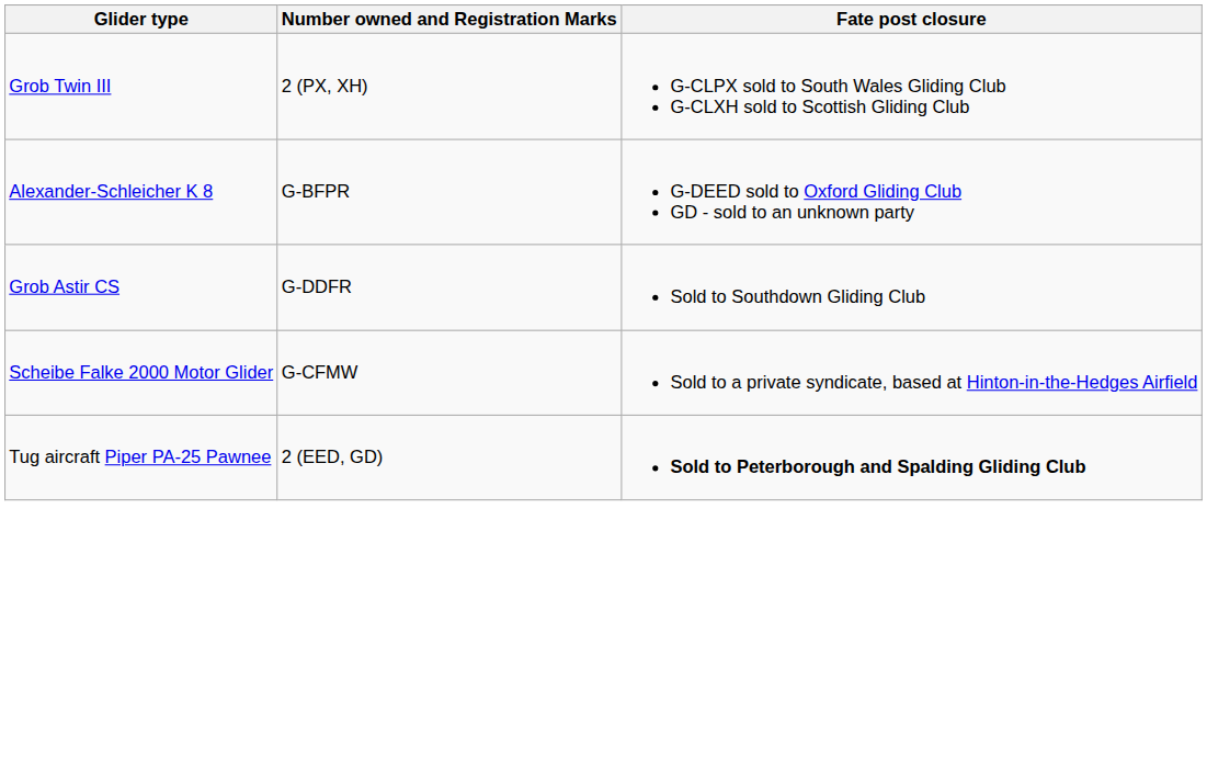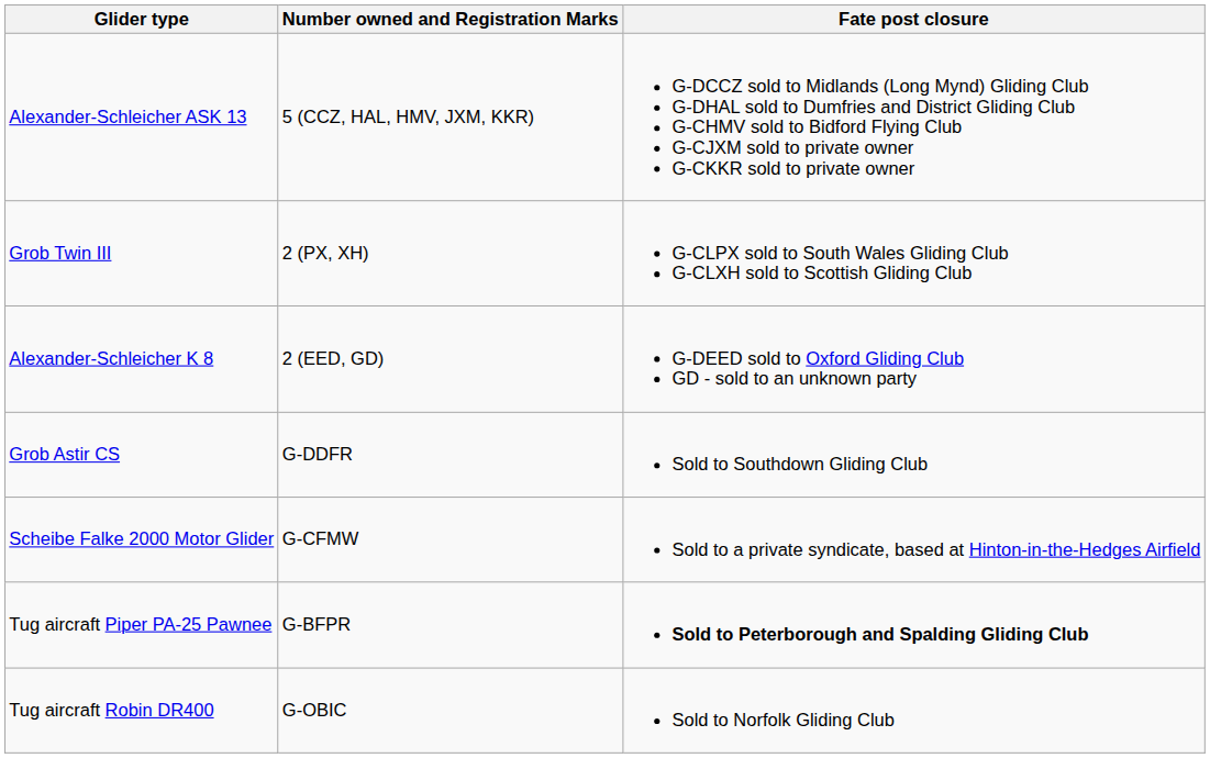+ row: Alexander-Schleicher ASK 13 | 5 (CCZ, HAL, HMV, JXM, KKR) | G-DCCZ sold to Midlands (Long Mynd) Gliding Club G-DHAL sold to Dumfries and District Gliding Club G-CHMV sold to Bidford Flying Club G-CJXM sold to private owner G-CKKR sold to private owner
Alexander-Schleicher K 8 | Number owned and Registration Marks: G-BFPR -> 2 (EED, GD)
Tug aircraft Piper PA-25 Pawnee | Number owned and Registration Marks: 2 (EED, GD) -> G-BFPR
+ row: Tug aircraft Robin DR400 | G-OBIC | Sold to Norfolk Gliding Club
